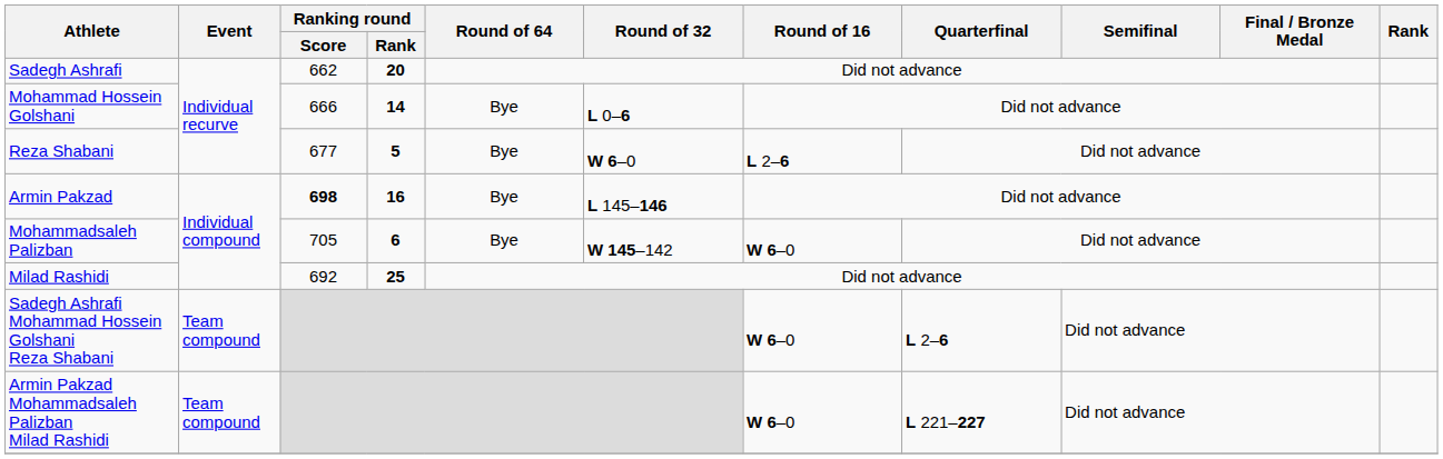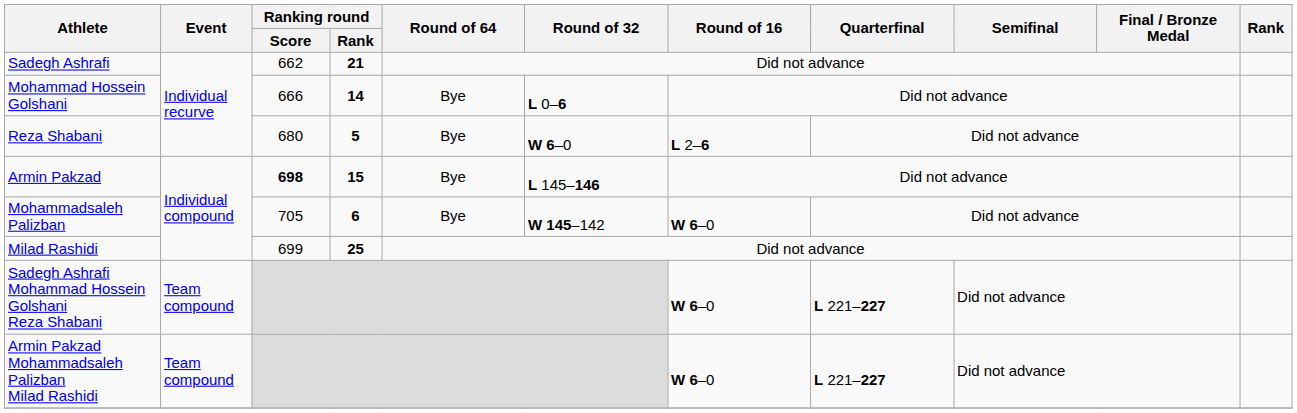Sadegh Ashrafi | Ranking round / Rank: 20 -> 21
Reza Shabani | Ranking round / Score: 677 -> 680
Armin Pakzad | Ranking round / Rank: 16 -> 15
Milad Rashidi | Ranking round / Score: 692 -> 699
Sadegh Ashrafi Mohammad Hossein Golshani Reza Shabani | Quarterfinal: L 2–6 -> L 221–227
